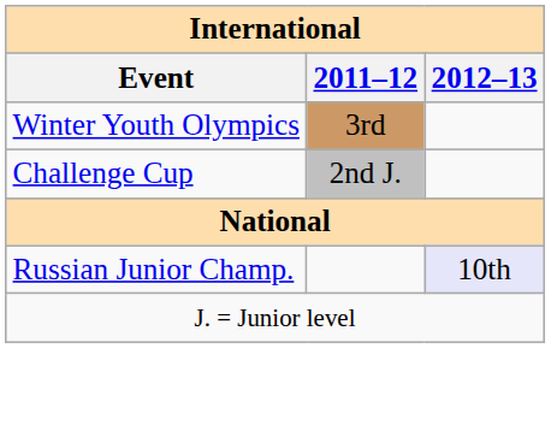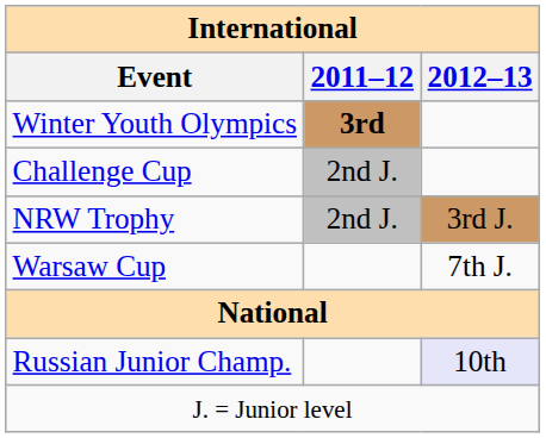Winter Youth Olympics | 2011–12: normal -> bold
+ row: NRW Trophy | 2nd J. | 3rd J.
+ row: Warsaw Cup | 7th J.
